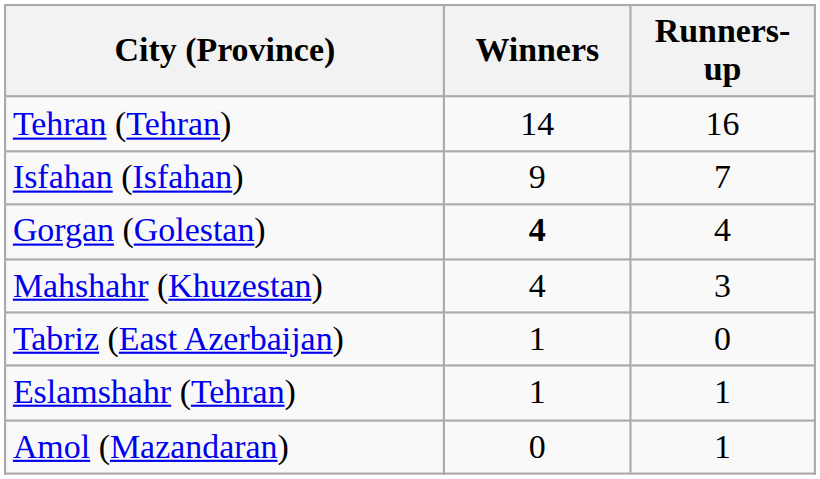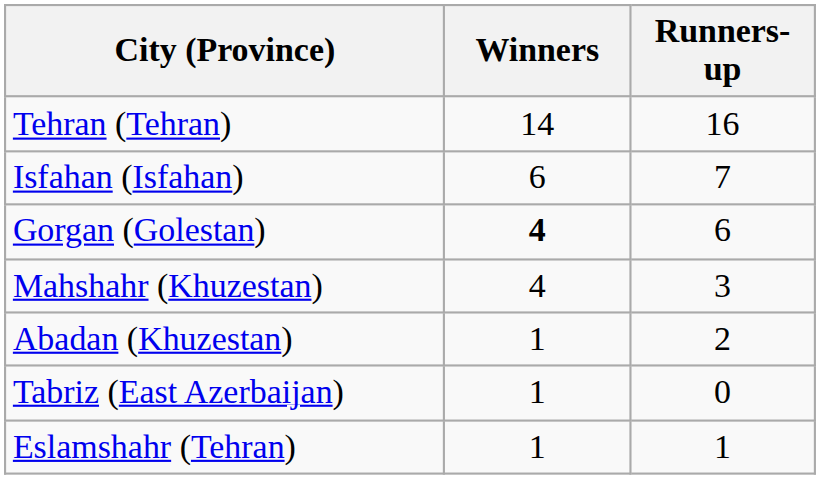Isfahan (Isfahan) | Winners: 9 -> 6
Gorgan (Golestan) | Runners-up: 4 -> 6
+ row: Abadan (Khuzestan) | 1 | 2
- row: Amol (Mazandaran) | 0 | 1
